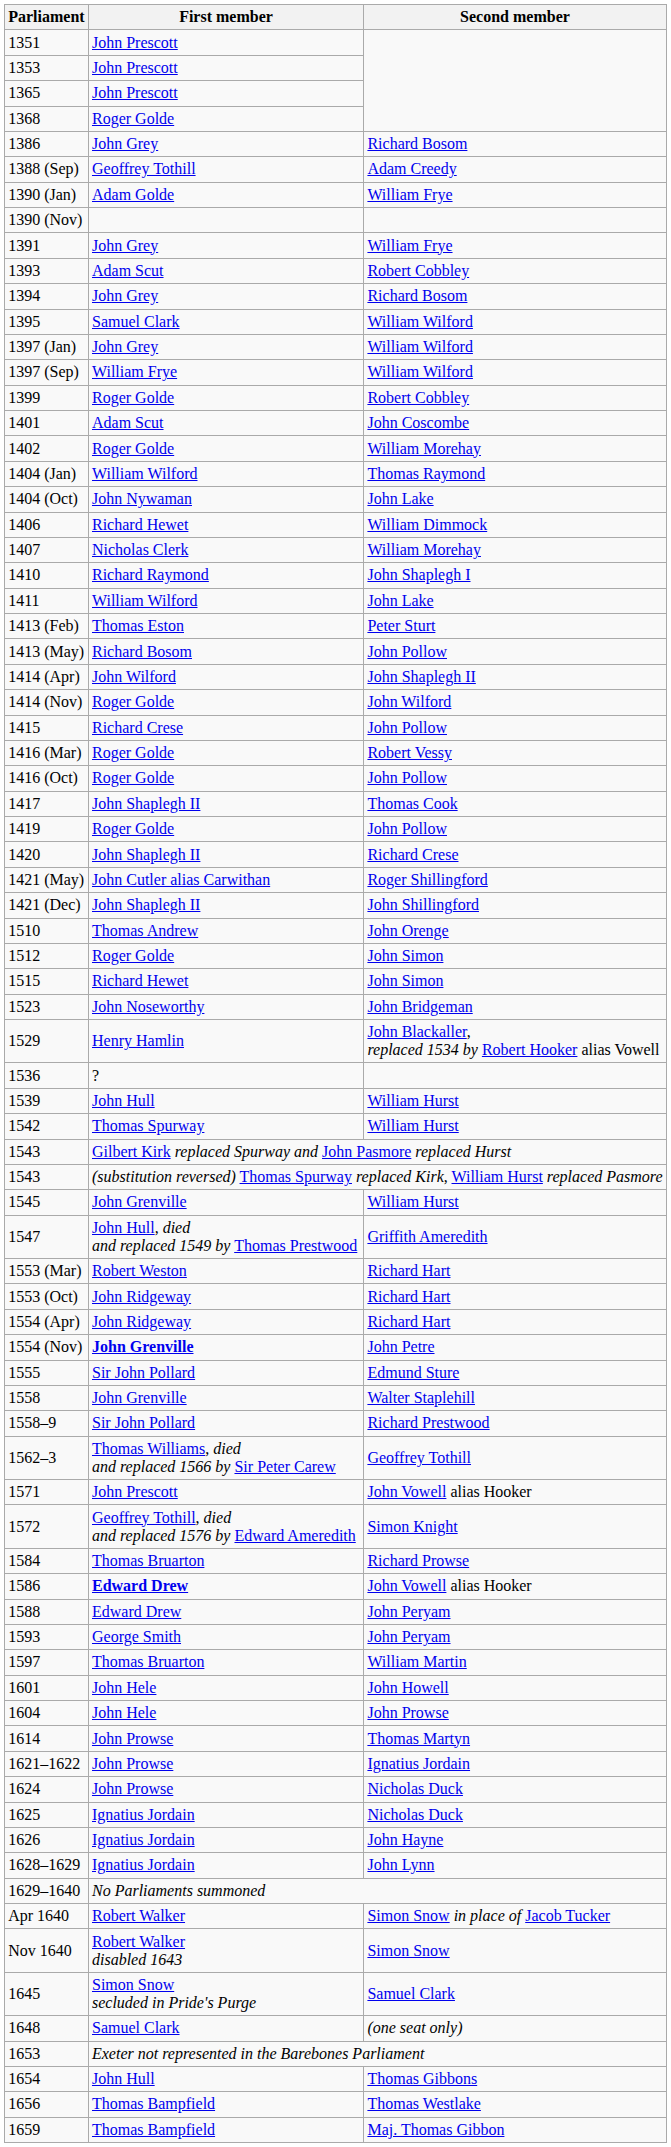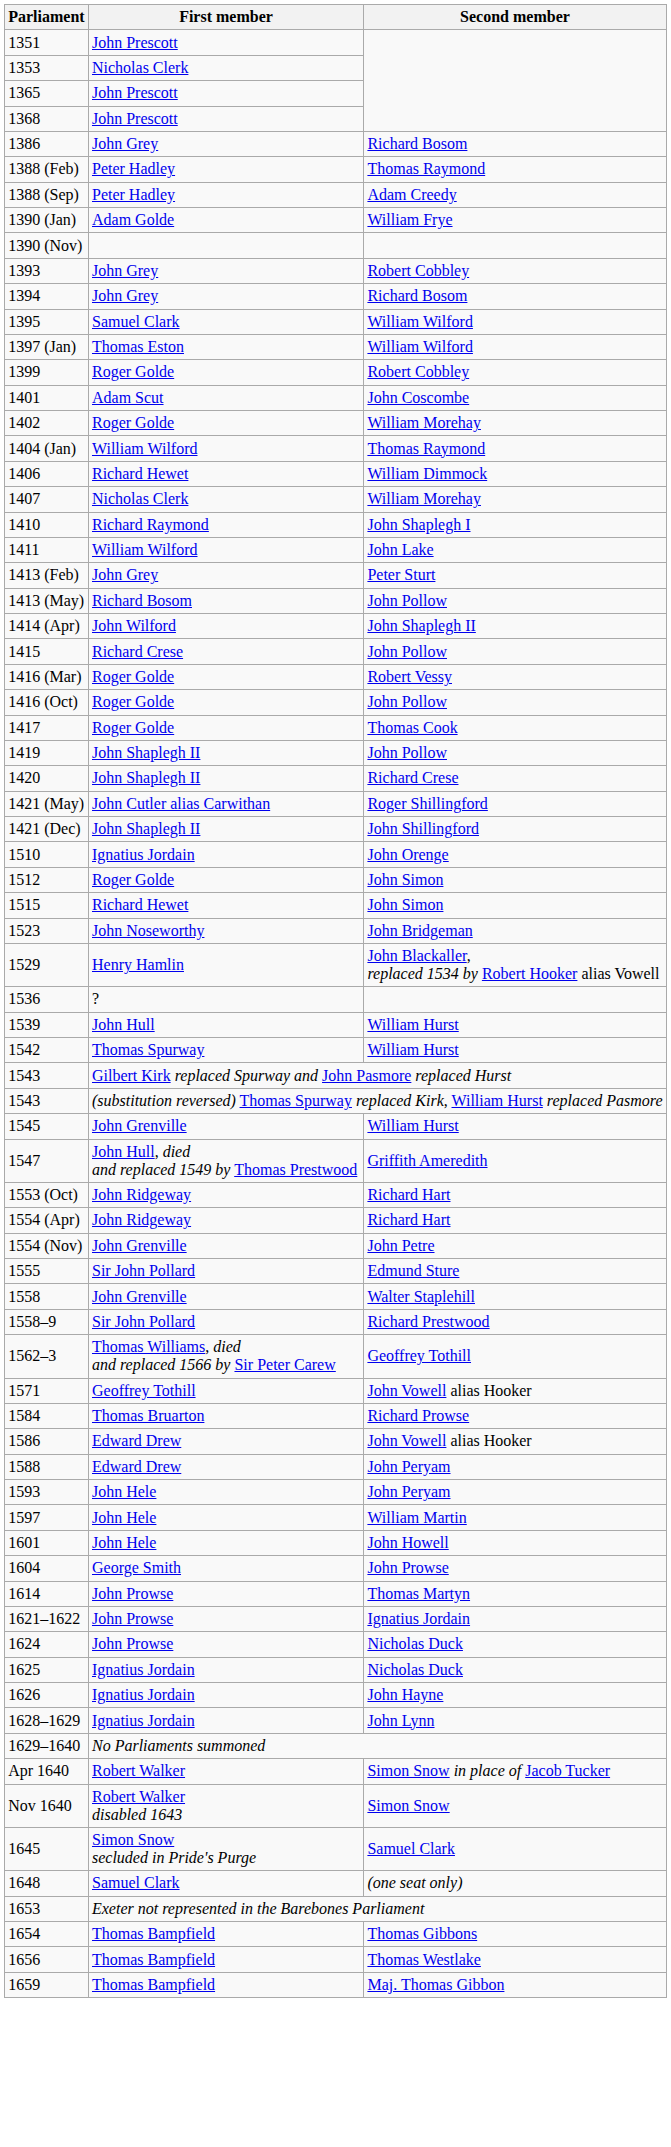1353 | First member: John Prescott -> Nicholas Clerk
1368 | First member: Roger Golde -> John Prescott
+ row: 1388 (Feb) | Peter Hadley | Thomas Raymond
1388 (Sep) | First member: Geoffrey Tothill -> Peter Hadley
- row: 1391 | John Grey | William Frye
1393 | First member: Adam Scut -> John Grey
1397 (Jan) | First member: John Grey -> Thomas Eston
- row: 1397 (Sep) | William Frye | William Wilford
- row: 1404 (Oct) | John Nywaman | John Lake
1413 (Feb) | First member: Thomas Eston -> John Grey
- row: 1414 (Nov) | Roger Golde | John Wilford
1417 | First member: John Shaplegh II -> Roger Golde
1419 | First member: Roger Golde -> John Shaplegh II
1510 | First member: Thomas Andrew -> Ignatius Jordain
- row: 1553 (Mar) | Robert Weston | Richard Hart
1554 (Nov) | First member: bold -> normal
1571 | First member: John Prescott -> Geoffrey Tothill
- row: 1572 | Geoffrey Tothill, died and replaced 1576 by Edward Ameredith | Simon Knight
1586 | First member: bold -> normal
1593 | First member: George Smith -> John Hele
1597 | First member: Thomas Bruarton -> John Hele
1604 | First member: John Hele -> George Smith
1654 | First member: John Hull -> Thomas Bampfield
